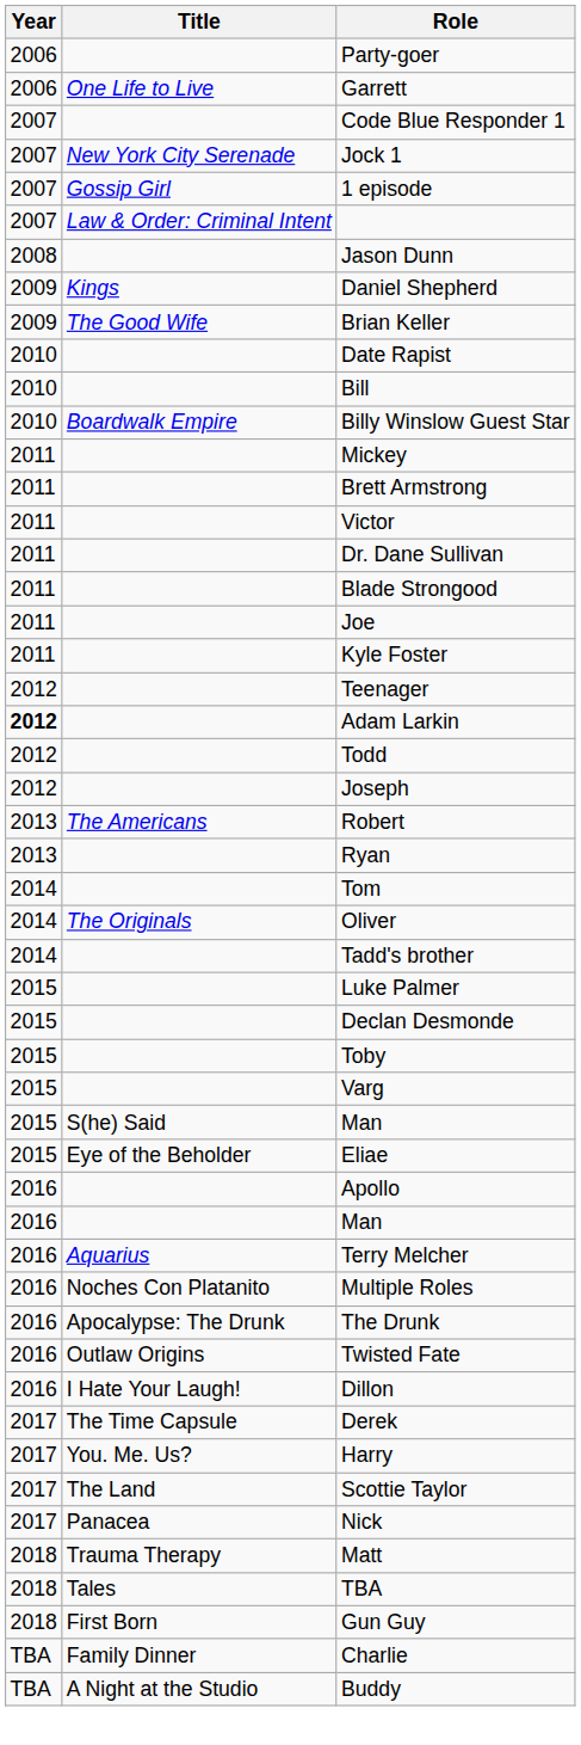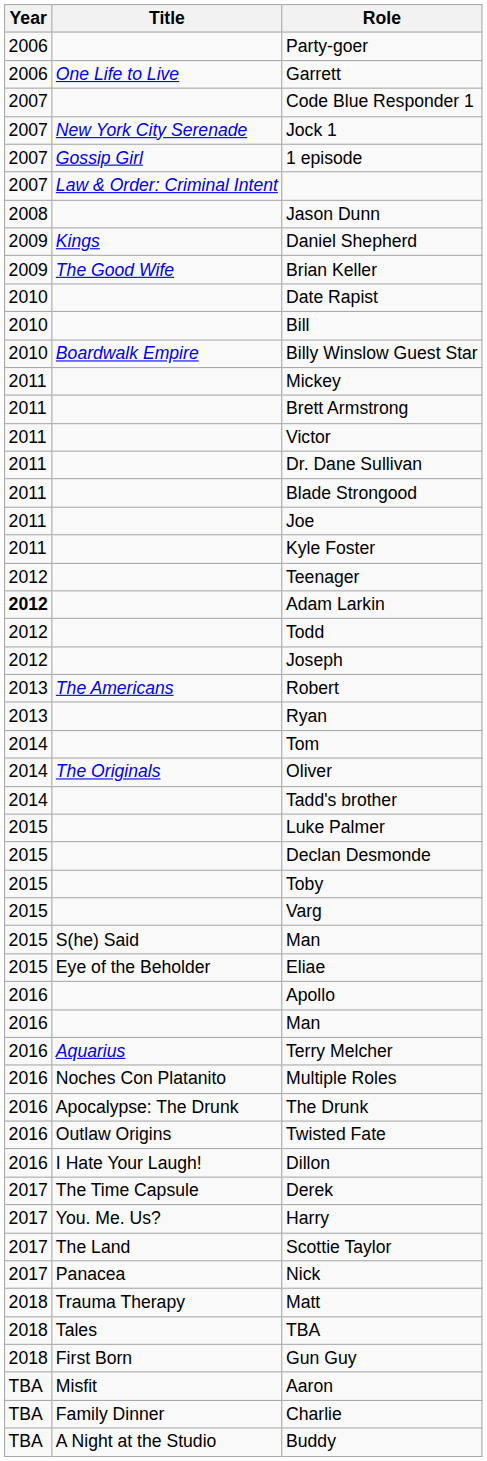+ row: TBA | Misfit | Aaron
